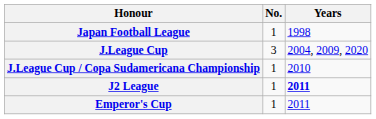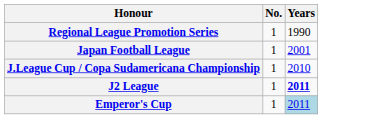+ row: Regional League Promotion Series | 1 | 1990
Japan Football League | Years: 1998 -> 2001
- row: J.League Cup | 3 | 2004, 2009, 2020
Emperor's Cup | Years: no background -> lightblue background
